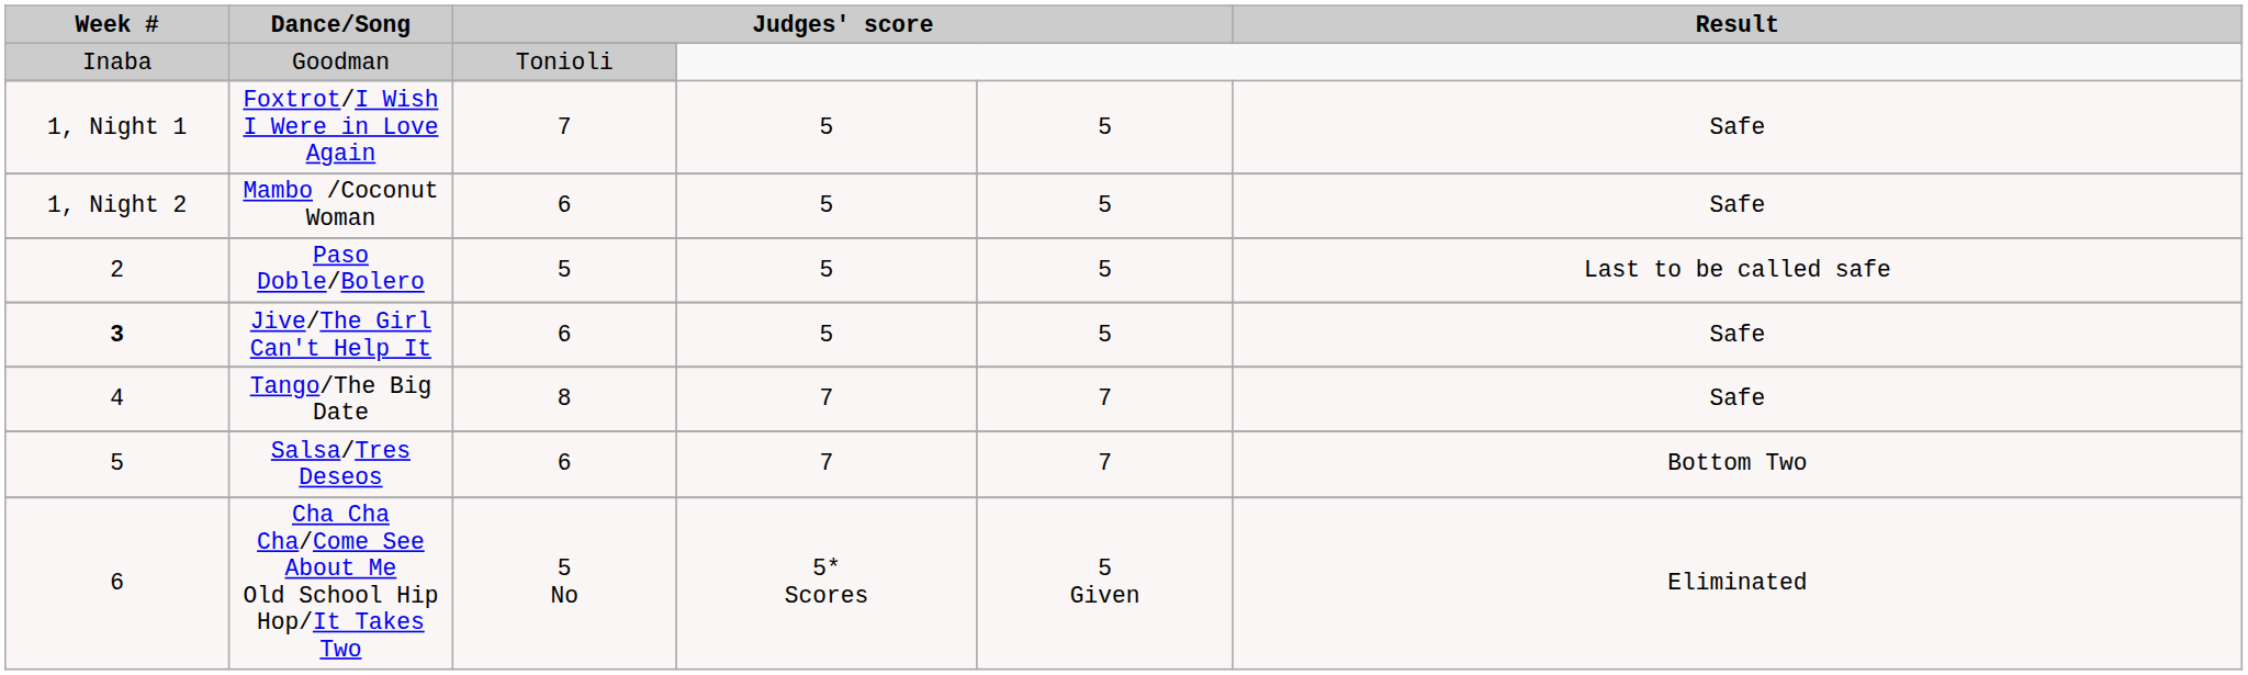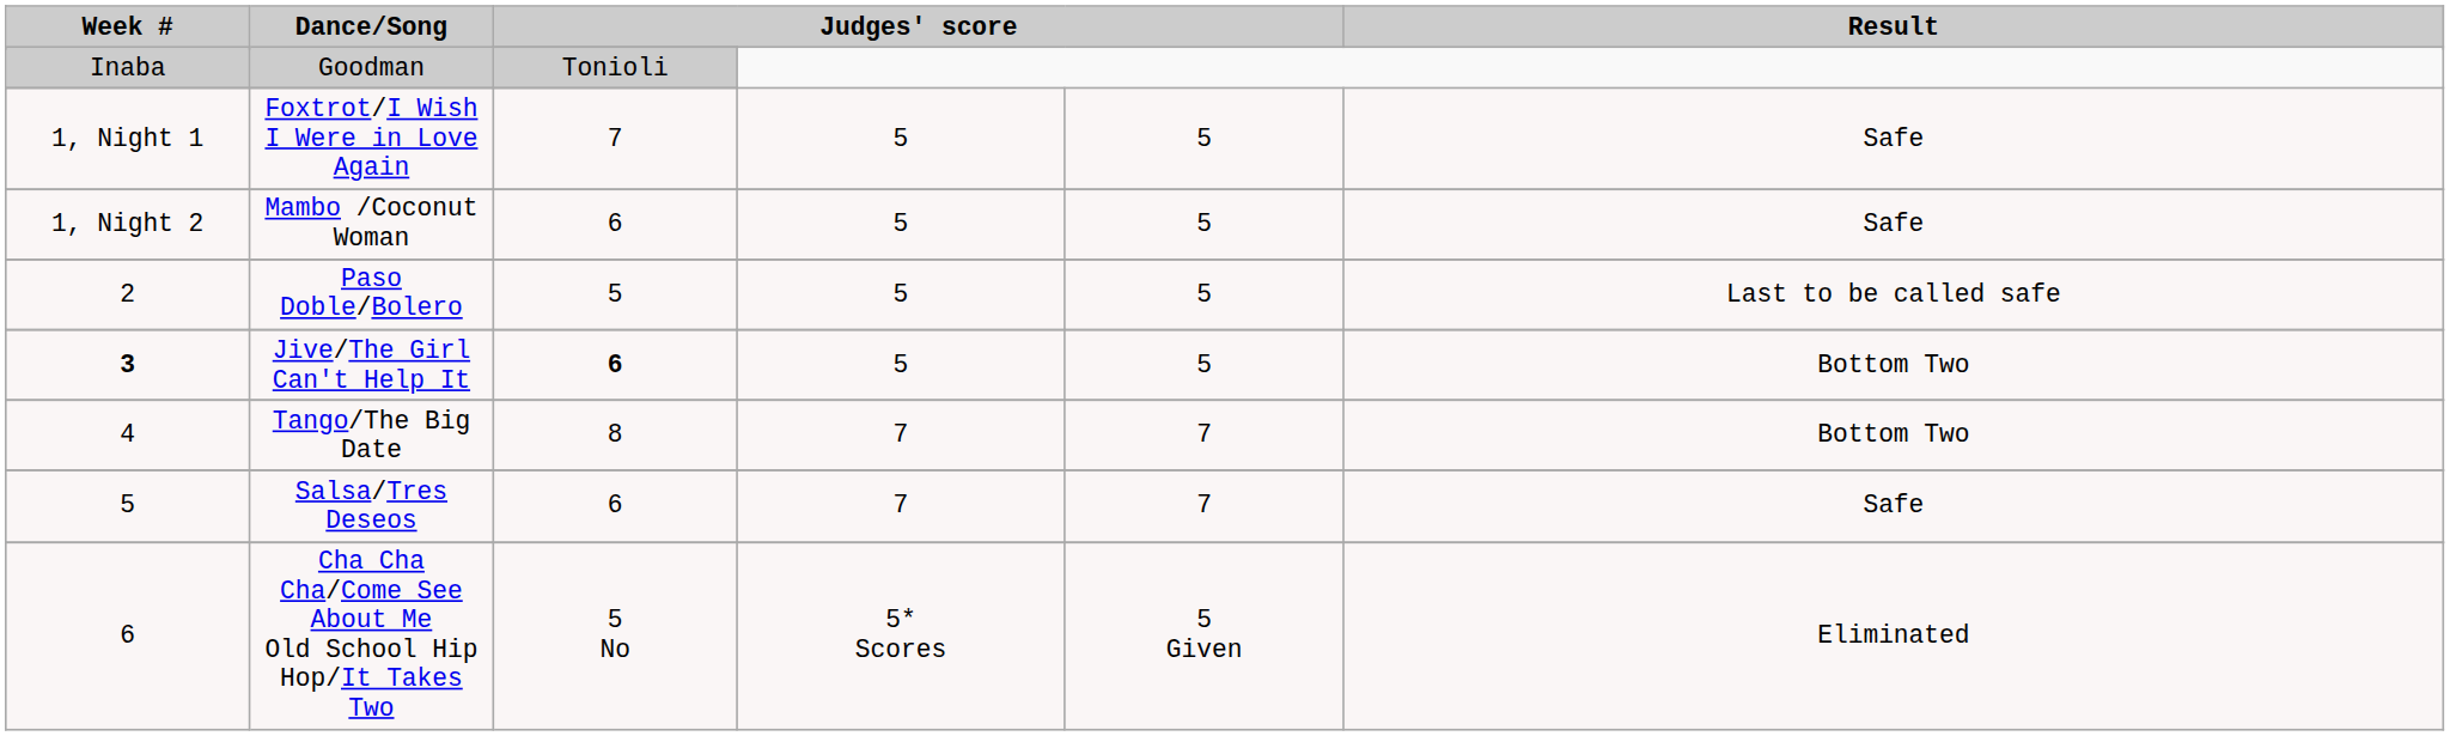Jive/The Girl Can't Help It | column 3: normal -> bold
Jive/The Girl Can't Help It | Result: Safe -> Bottom Two
Tango/The Big Date | Result: Safe -> Bottom Two
Salsa/Tres Deseos | Result: Bottom Two -> Safe
